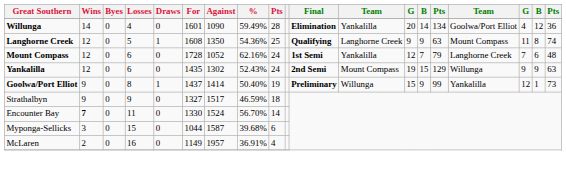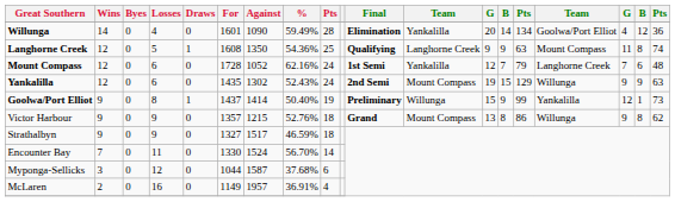+ row: Victor Harbour | 9 | 0 | 9 | 0 | 1357 | 1215 | 52.76% | 18 | Grand | Mount Compass | 13 | 8 | 86 | Willunga | 9 | 8 | 62
Encounter Bay | Wins: bold -> normal
Myponga-Sellicks | Losses: 15 -> 12
Myponga-Sellicks | %: 39.68% -> 37.68%
